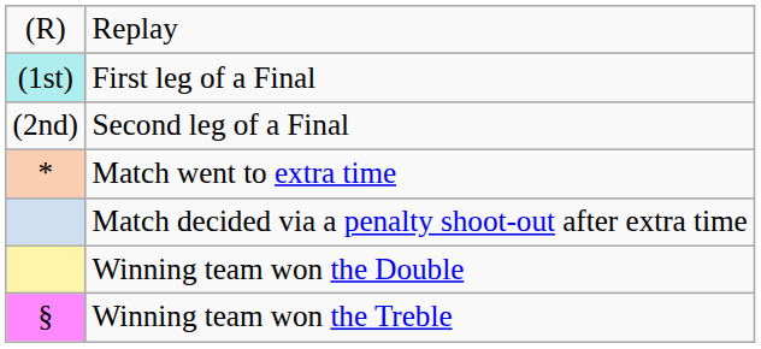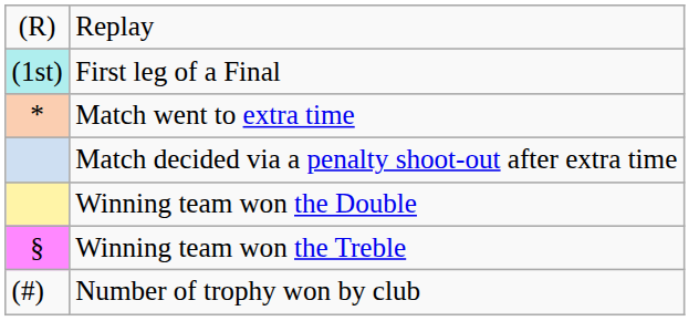- row: (2nd) | Second leg of a Final
+ row: (#) | Number of trophy won by club
